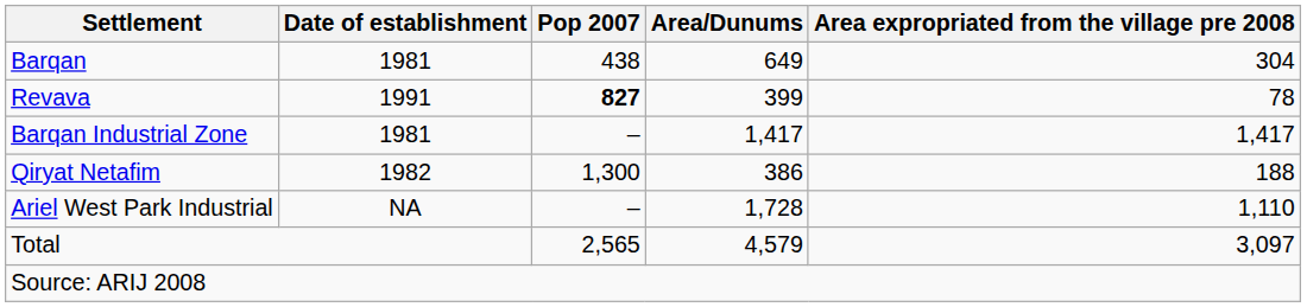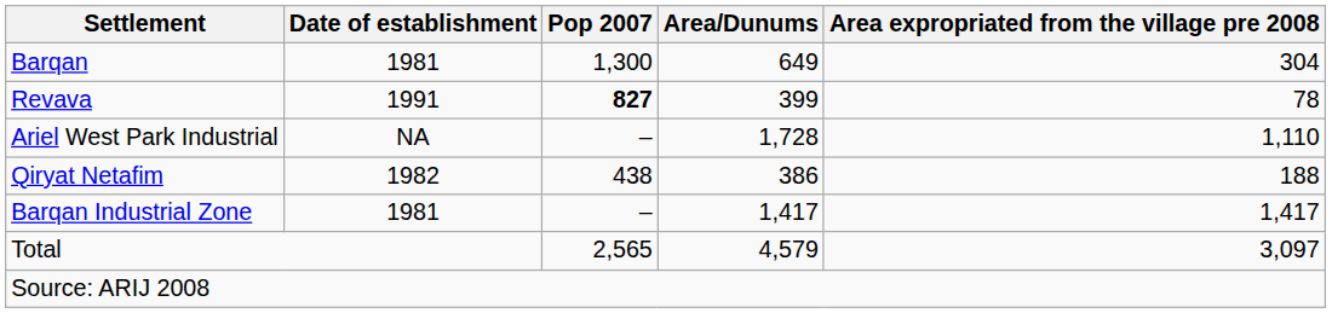Barqan | Pop 2007: 438 -> 1,300
rows swapped: Barqan Industrial Zone <-> Ariel West Park Industrial
Qiryat Netafim | Pop 2007: 1,300 -> 438
